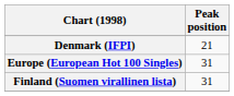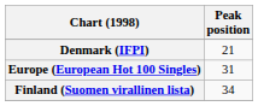Finland (Suomen virallinen lista) | Peak position: 31 -> 34
